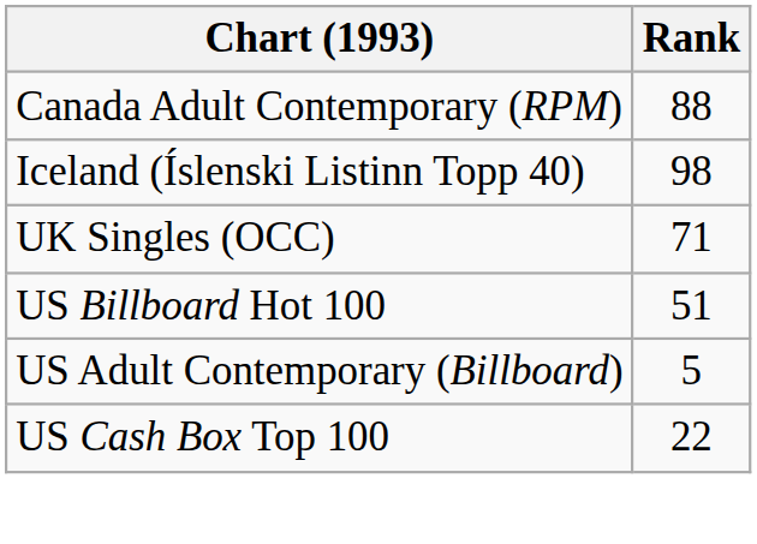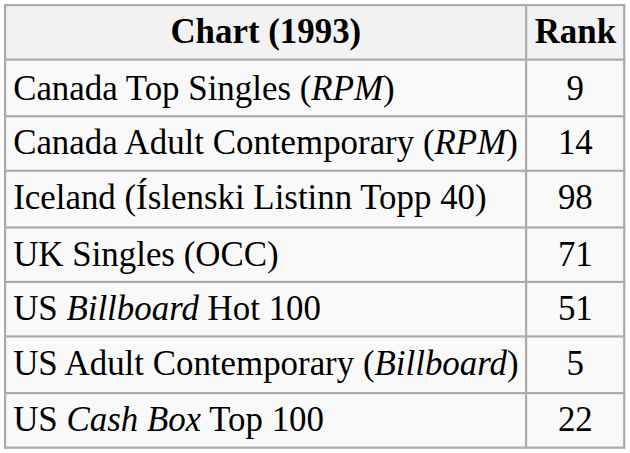+ row: Canada Top Singles (RPM) | 9
Canada Adult Contemporary (RPM) | Rank: 88 -> 14
